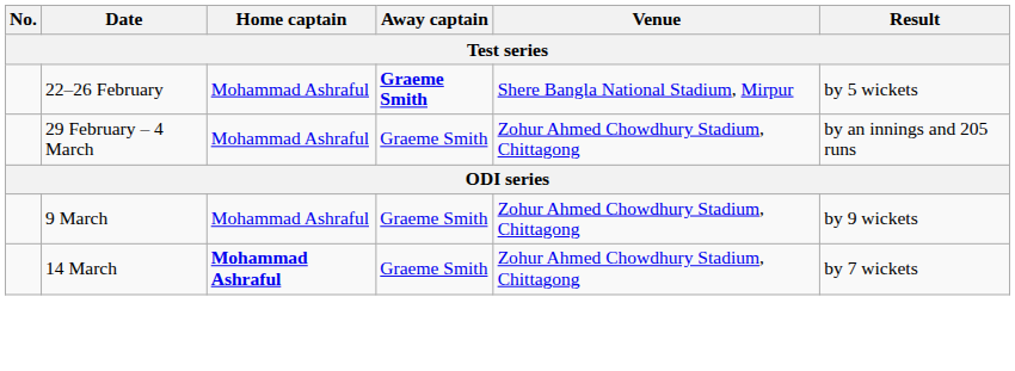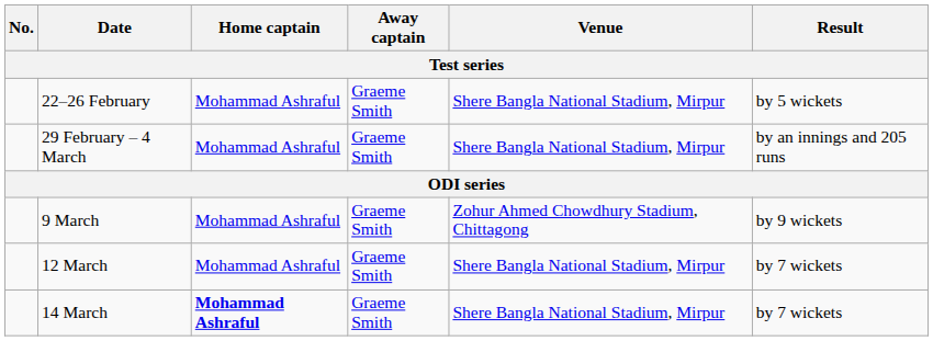22–26 February | Away captain: bold -> normal
29 February – 4 March | Venue: Zohur Ahmed Chowdhury Stadium, Chittagong -> Shere Bangla National Stadium, Mirpur
+ row: 12 March | Mohammad Ashraful | Graeme Smith | Shere Bangla National Stadium, Mirpur | by 7 wickets
14 March | Venue: Zohur Ahmed Chowdhury Stadium, Chittagong -> Shere Bangla National Stadium, Mirpur
